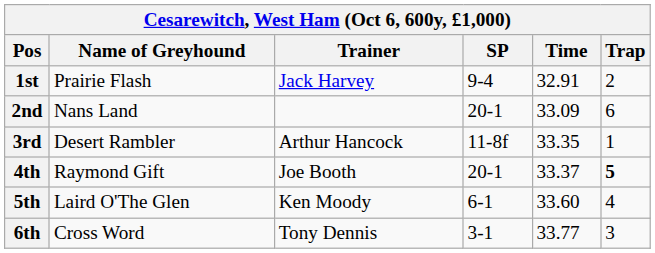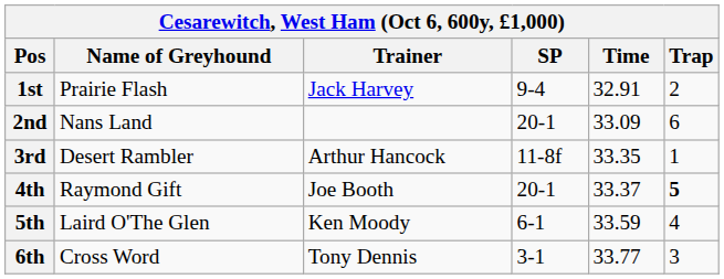5th | Time: 33.60 -> 33.59
